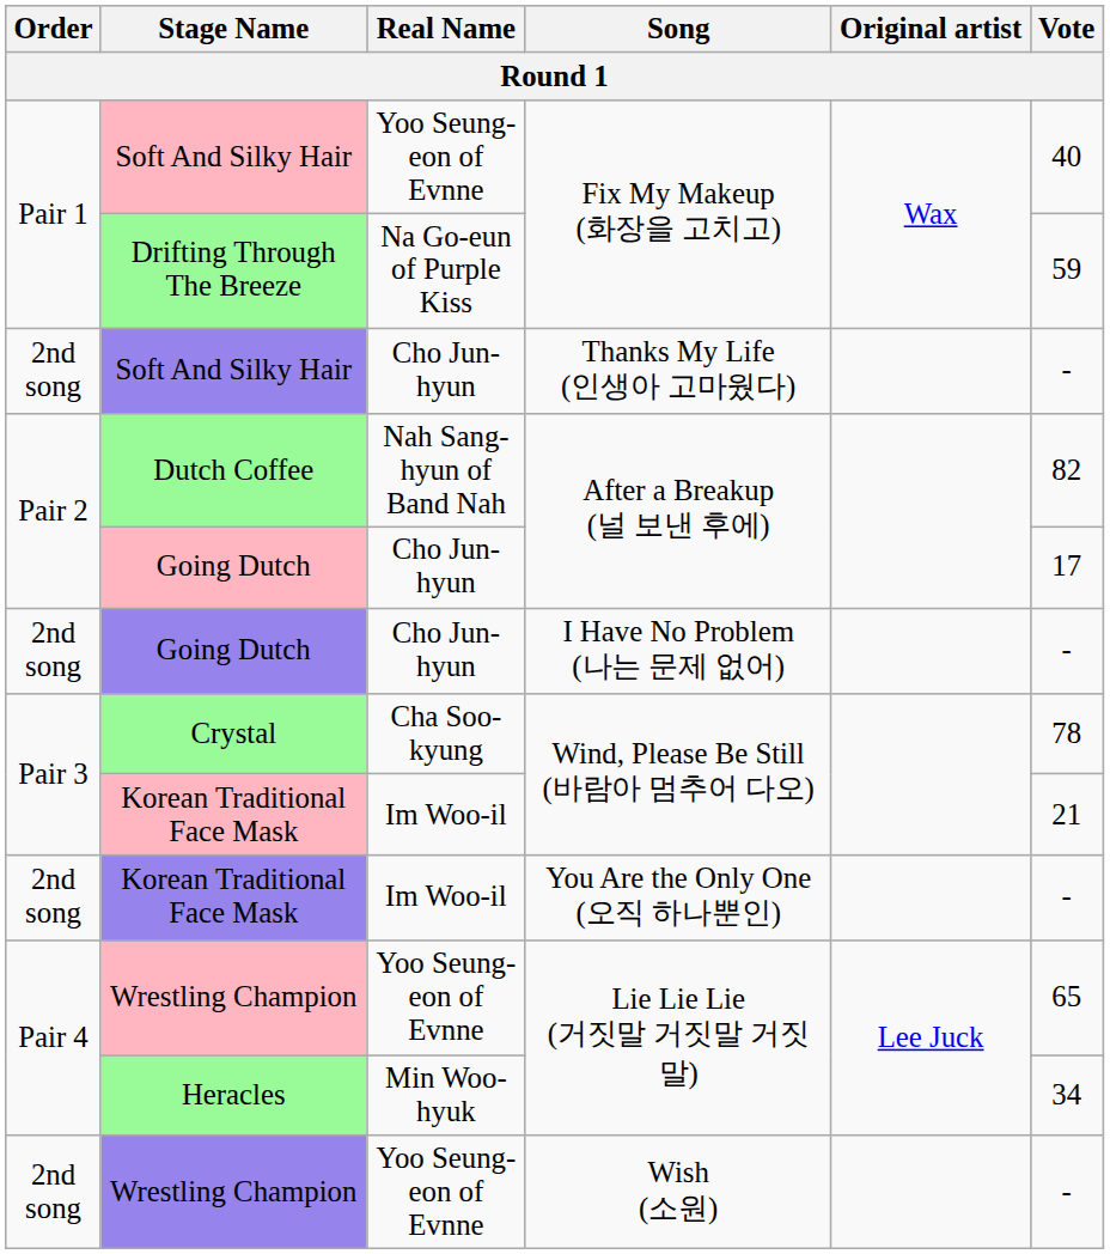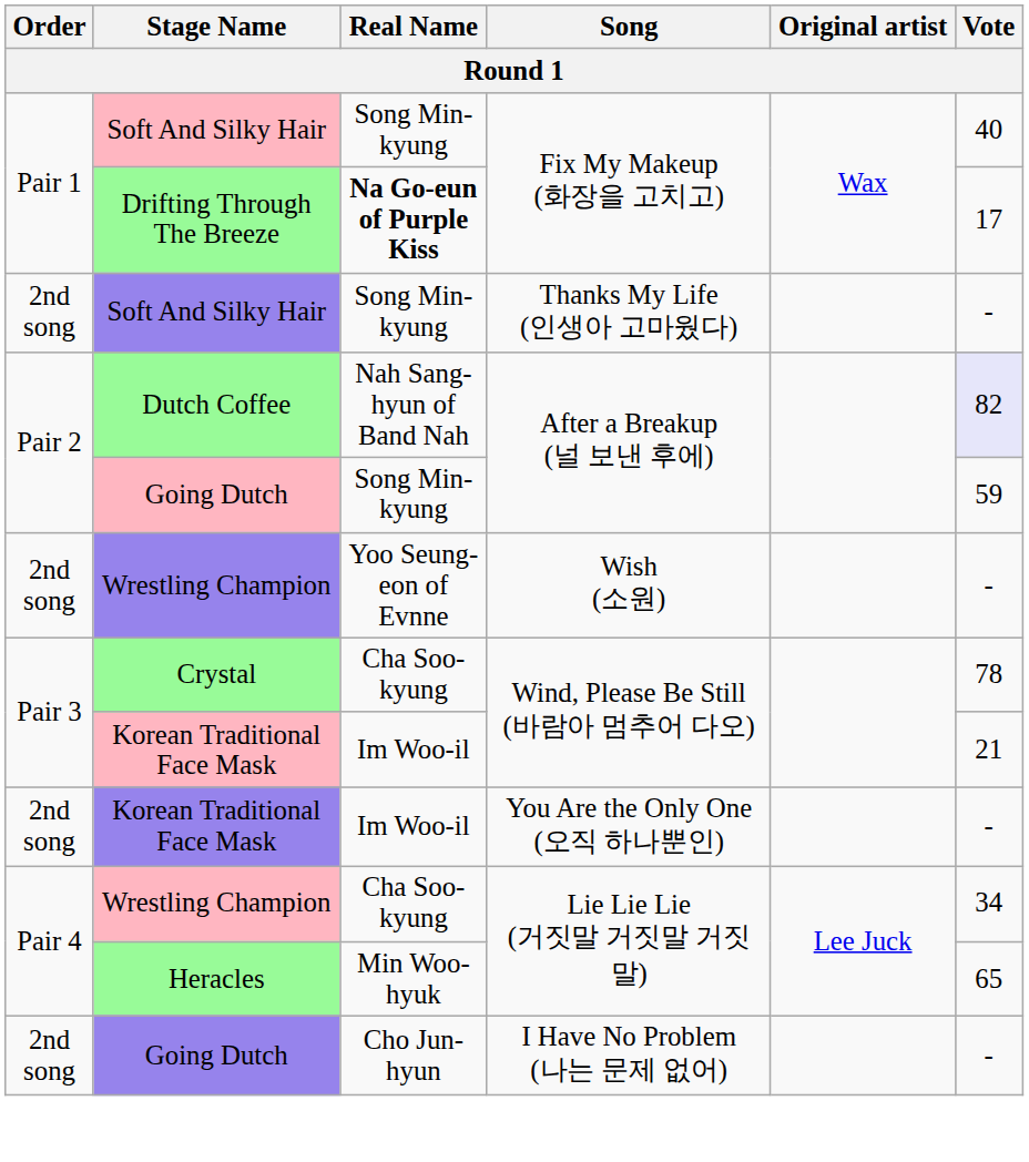Soft And Silky Hair / Fix My Makeup (화장을 고치고) | Real Name: Yoo Seung-eon of Evnne -> Song Min-kyung
Drifting Through The Breeze | Real Name: normal -> bold
Drifting Through The Breeze | Vote: 59 -> 17
Soft And Silky Hair / Thanks My Life (인생아 고마웠다) | Real Name: Cho Jun-hyun -> Song Min-kyung
Dutch Coffee | Vote: no background -> lavender background
Going Dutch / After a Breakup (널 보낸 후에) | Real Name: Cho Jun-hyun -> Song Min-kyung
Going Dutch / After a Breakup (널 보낸 후에) | Vote: 17 -> 59
rows swapped: Going Dutch / I Have No Problem (나는 문제 없어) <-> Wrestling Champion / Wish (소원)
Wrestling Champion / Lie Lie Lie (거짓말 거짓말 거짓말) | Real Name: Yoo Seung-eon of Evnne -> Cha Soo-kyung
Wrestling Champion / Lie Lie Lie (거짓말 거짓말 거짓말) | Vote: 65 -> 34
Heracles | Vote: 34 -> 65
